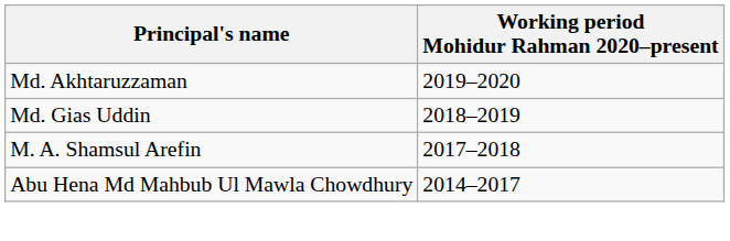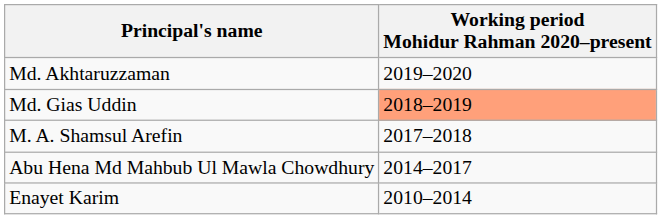Md. Gias Uddin | Working period Mohidur Rahman 2020–present: no background -> lightsalmon background
+ row: Enayet Karim | 2010–2014
